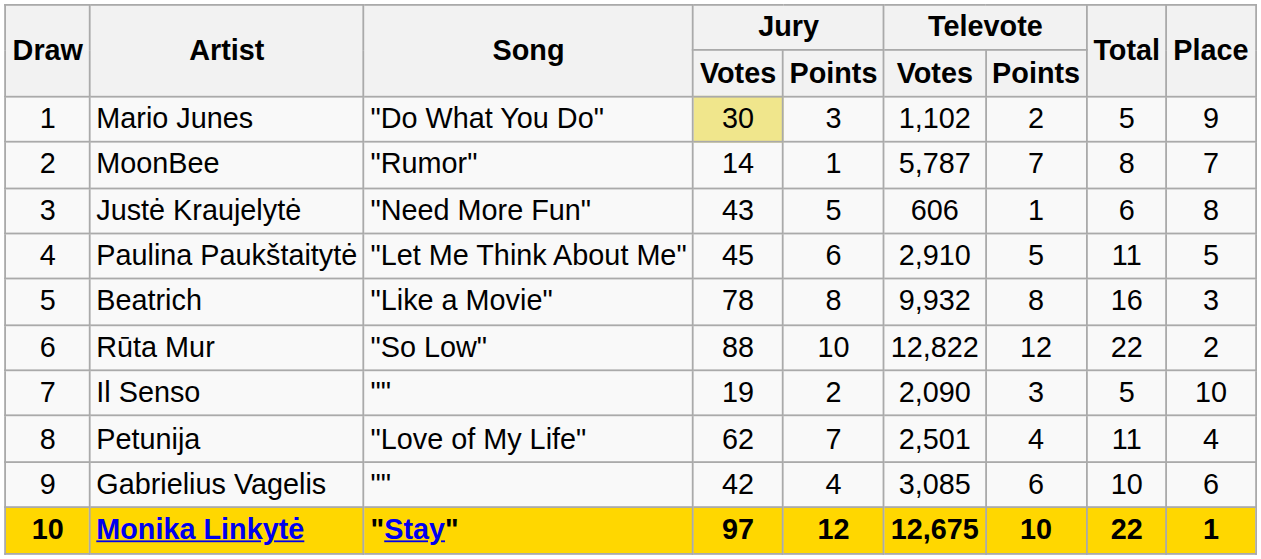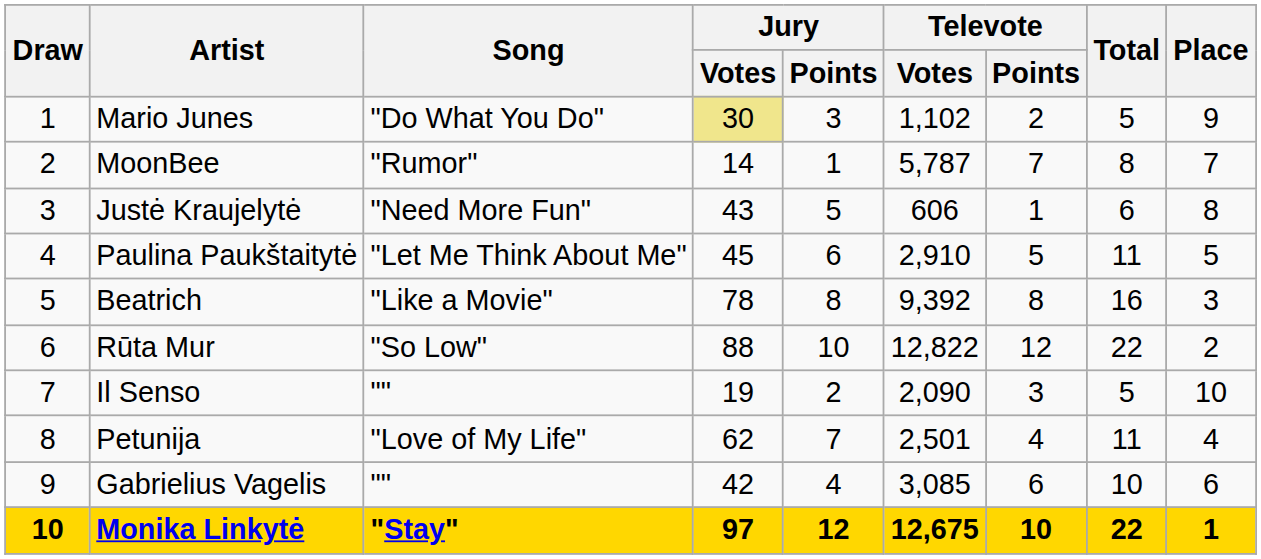Beatrich | Televote / Votes: 9,932 -> 9,392
